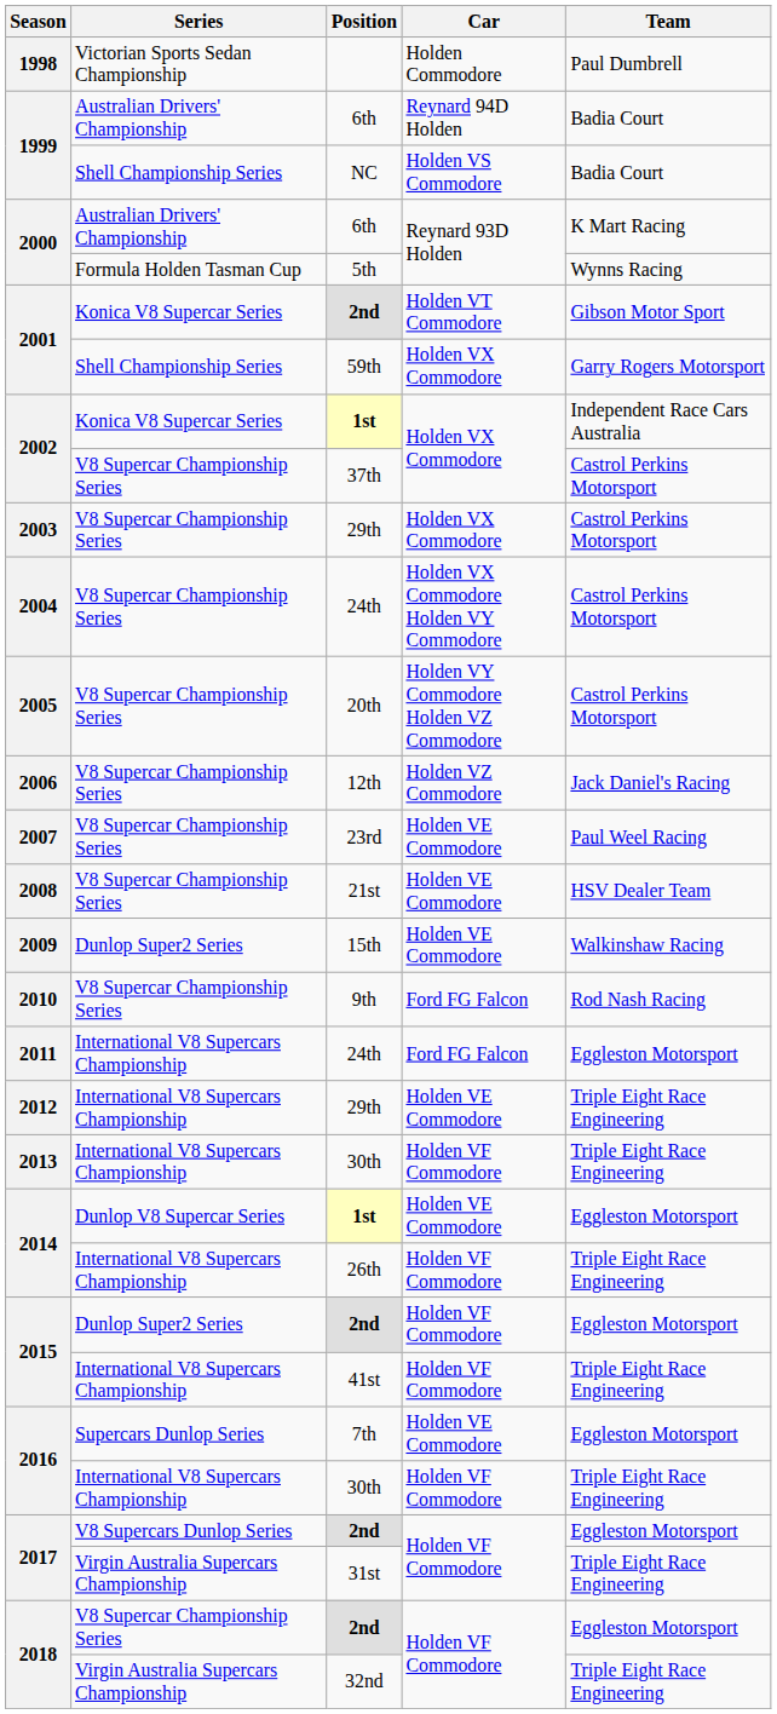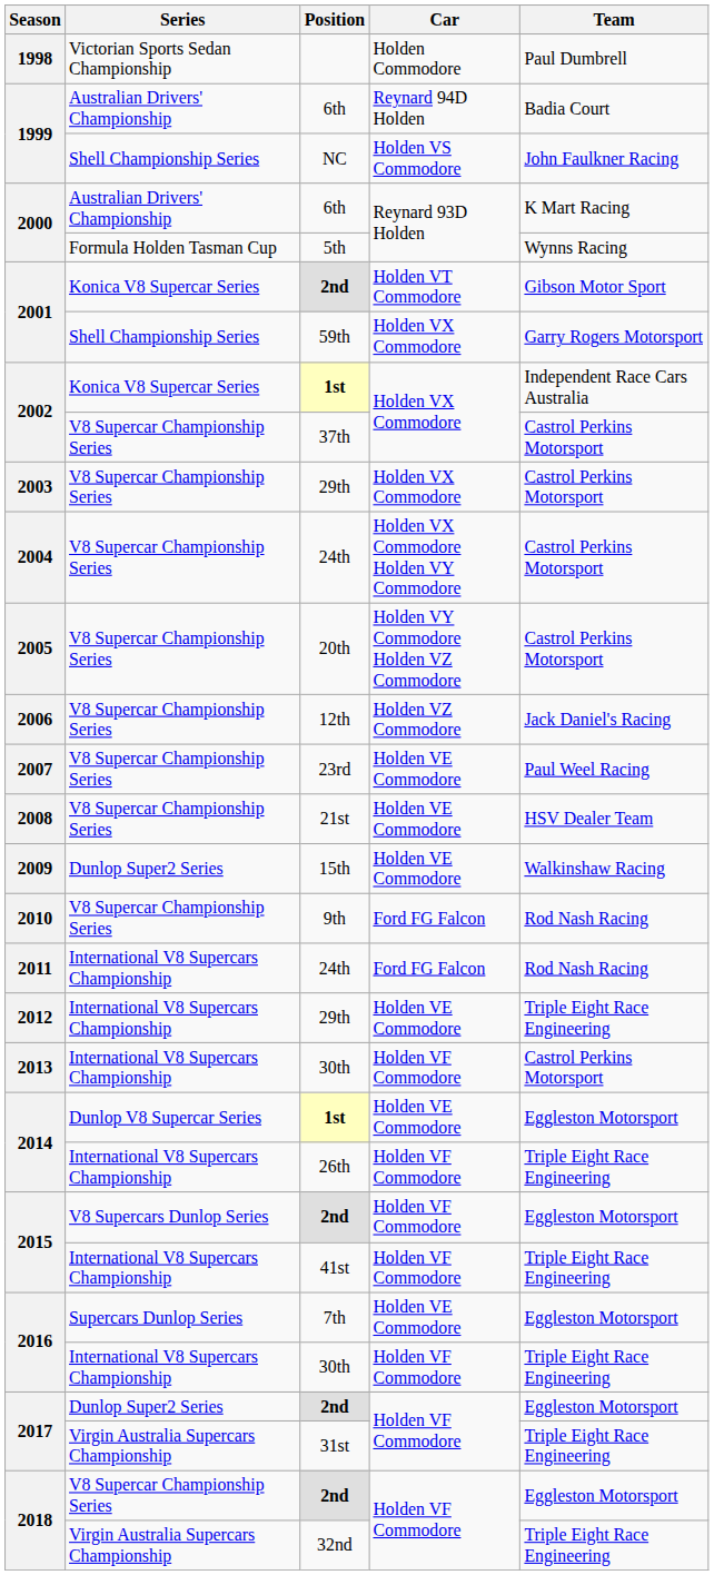NC | Team: Badia Court -> John Faulkner Racing
2011 / 24th | Team: Eggleston Motorsport -> Rod Nash Racing
2013 / 30th | Team: Triple Eight Race Engineering -> Castrol Perkins Motorsport
2015 / 2nd | Series: Dunlop Super2 Series -> V8 Supercars Dunlop Series
2017 / 2nd | Series: V8 Supercars Dunlop Series -> Dunlop Super2 Series
